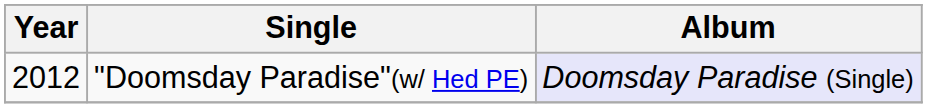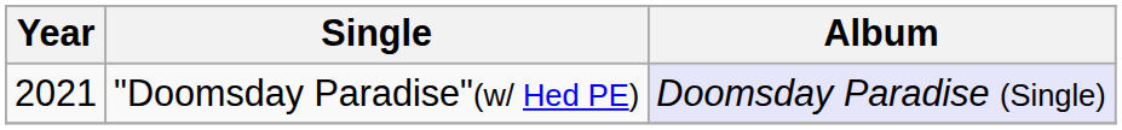"Doomsday Paradise"(w/ Hed PE) | Year: 2012 -> 2021
